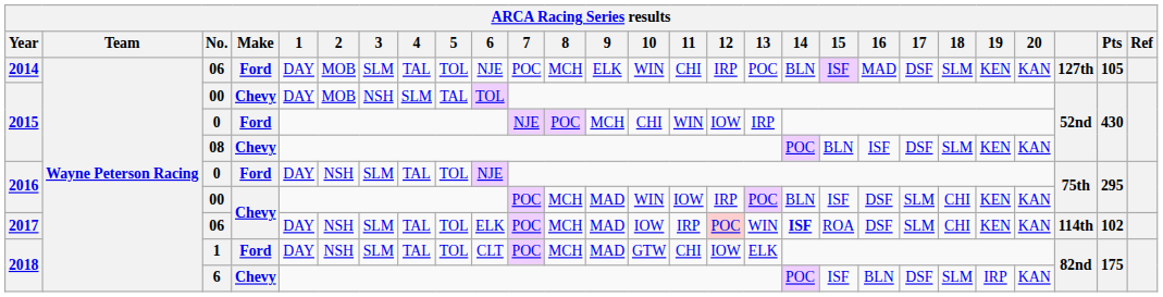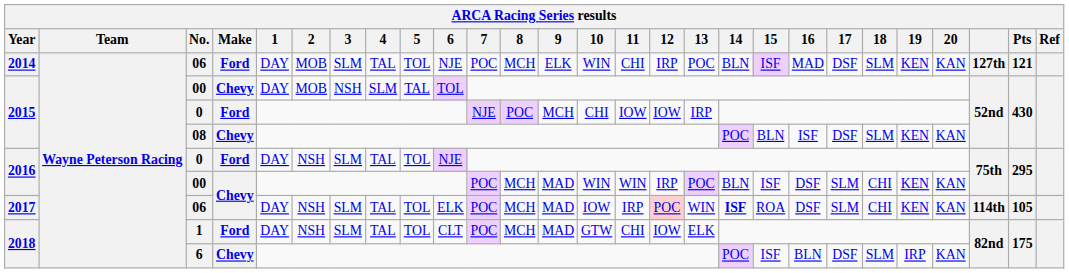2014 / 06 | Pts: 105 -> 121
2015 / 0 | 11: WIN -> IOW
2016 / 00 | 11: IOW -> WIN
2017 / 06 | Pts: 102 -> 105
